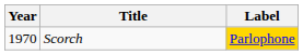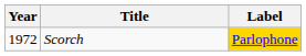Scorch | Year: 1970 -> 1972
